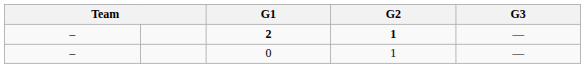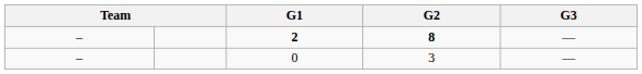2 | G2: 1 -> 8
0 | G2: 1 -> 3
